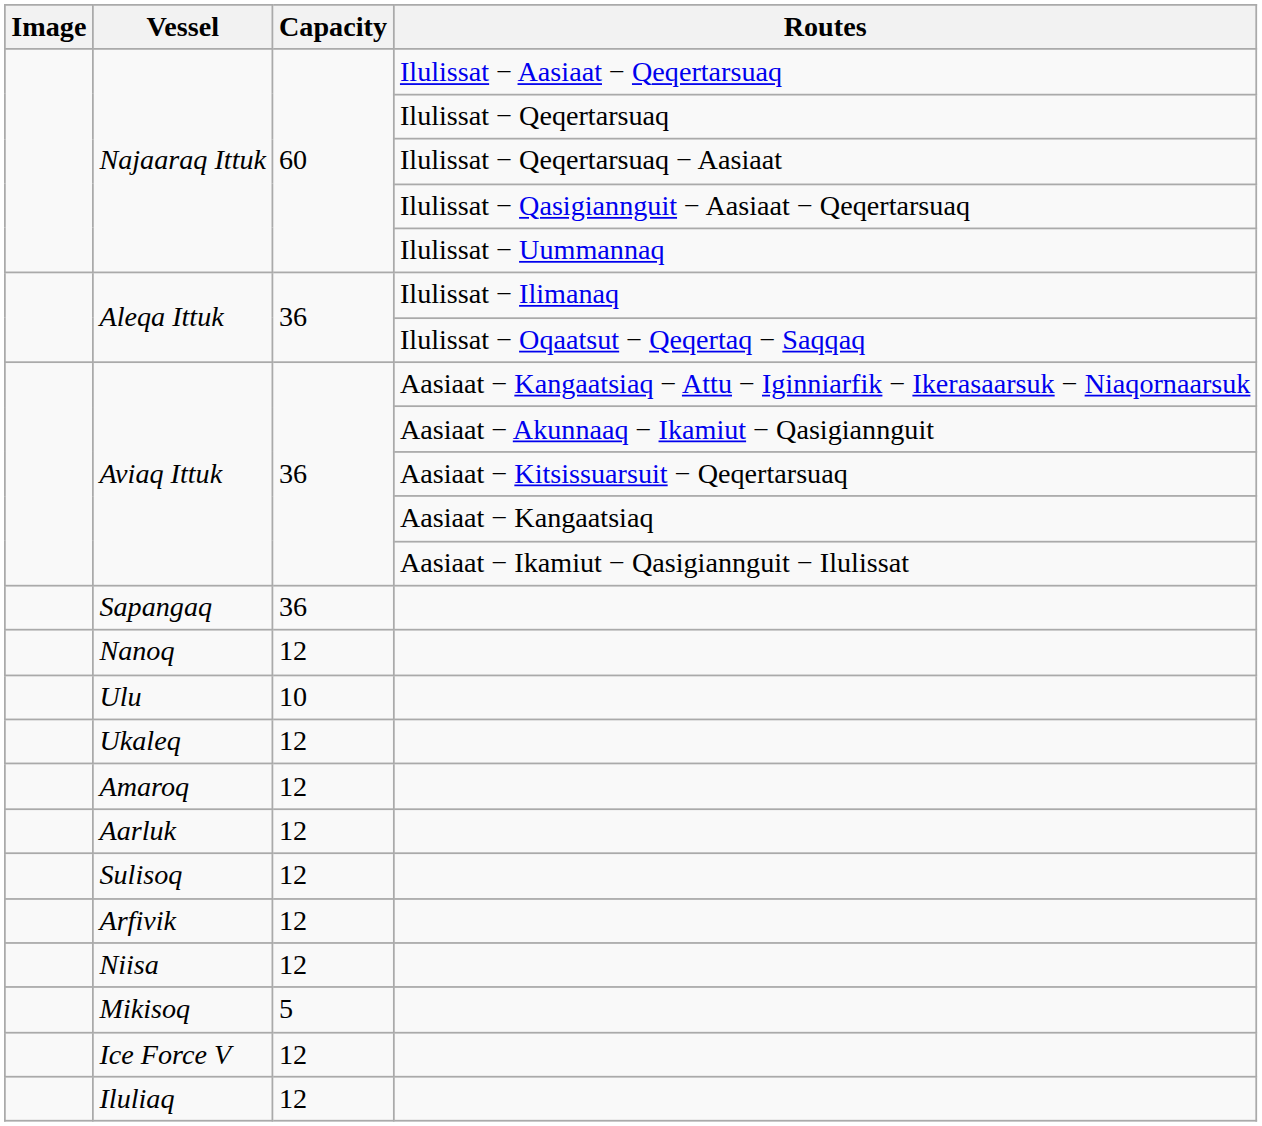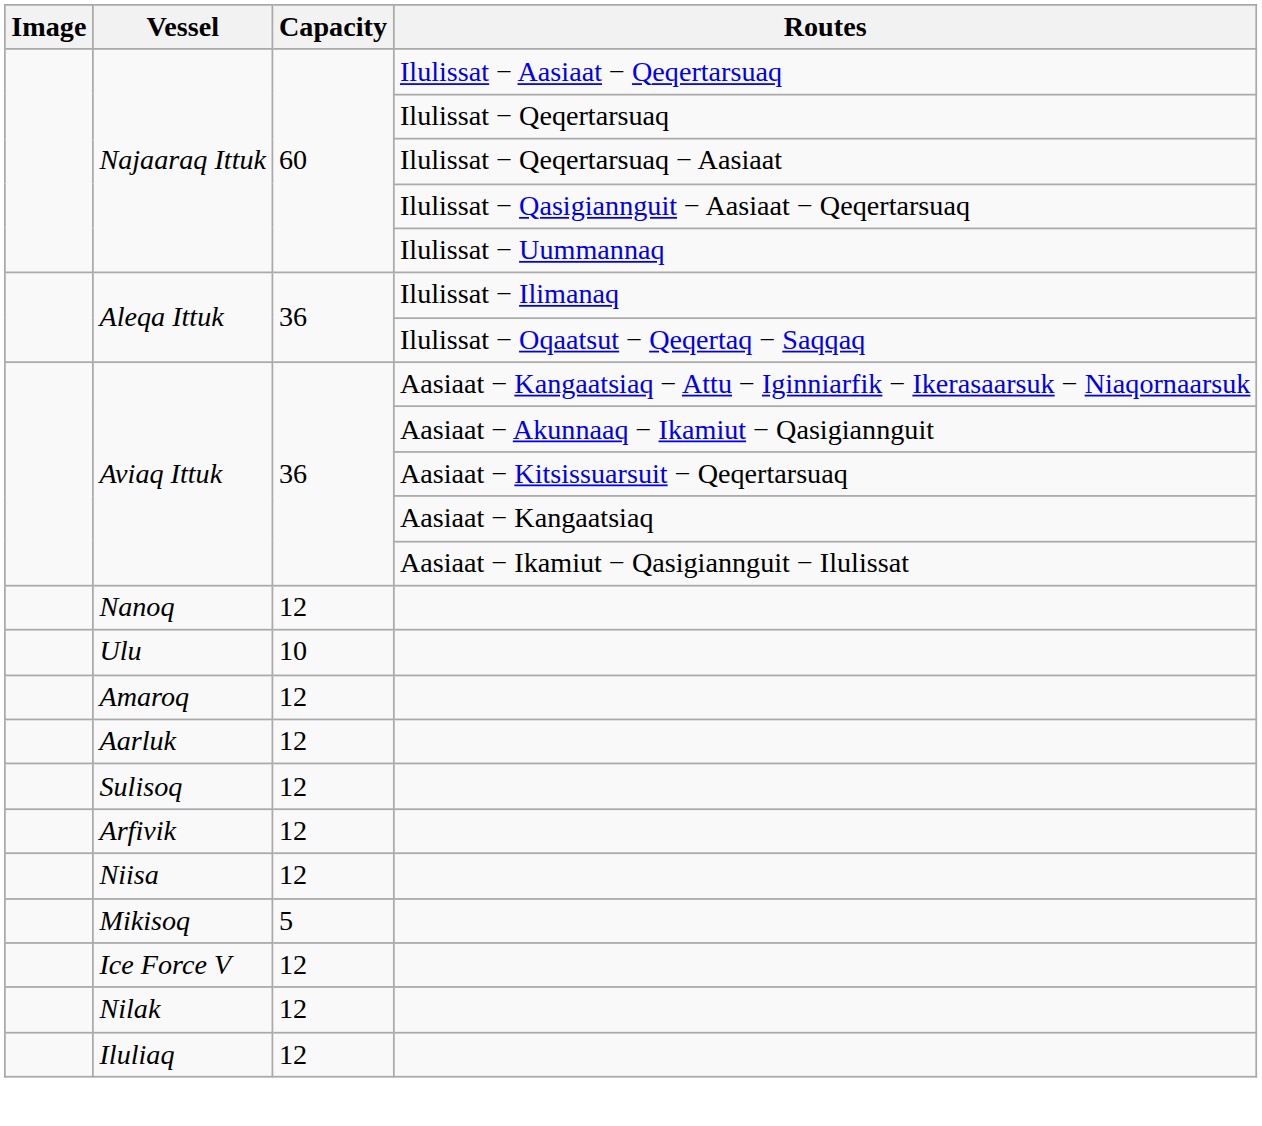- row: Sapangaq | 36
- row: Ukaleq | 12
+ row: Nilak | 12
